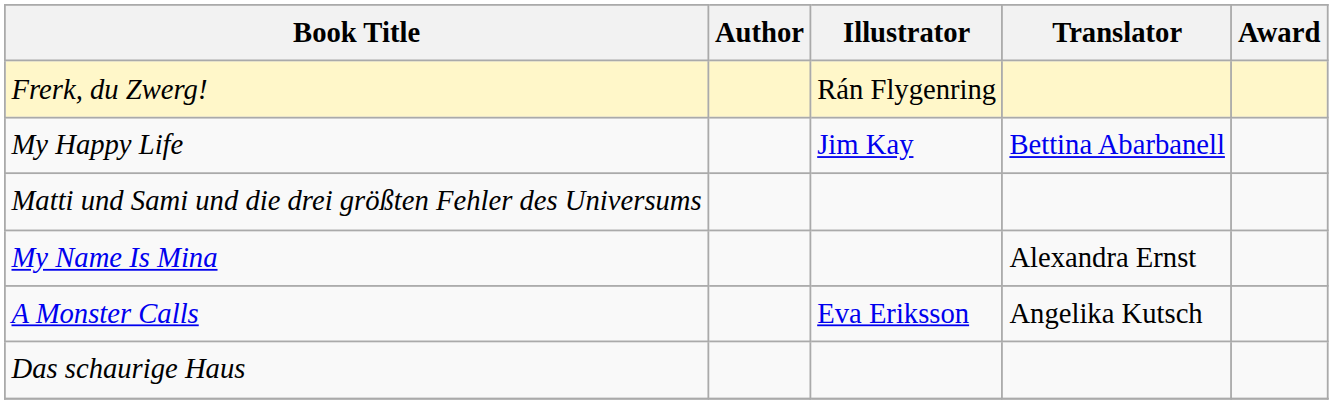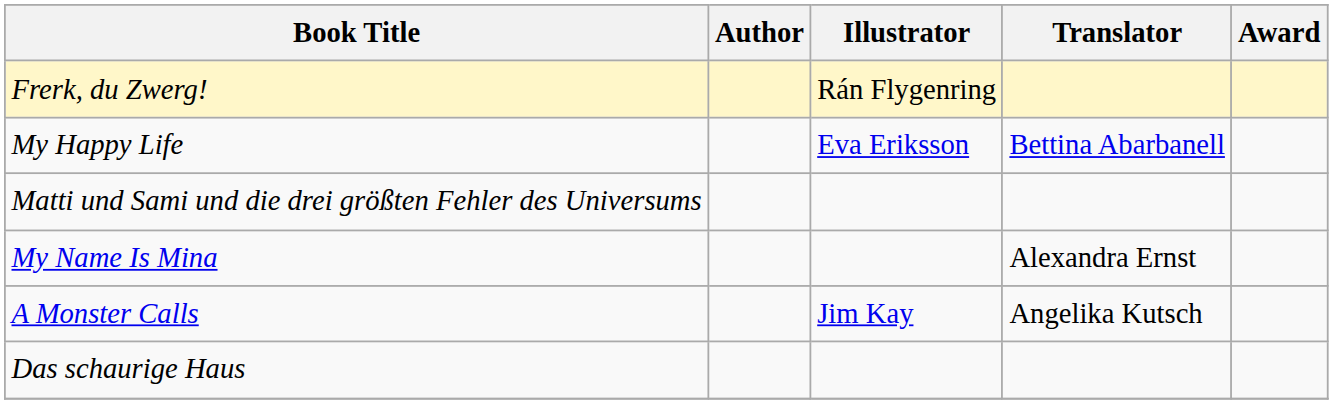My Happy Life | Illustrator: Jim Kay -> Eva Eriksson
A Monster Calls | Illustrator: Eva Eriksson -> Jim Kay
